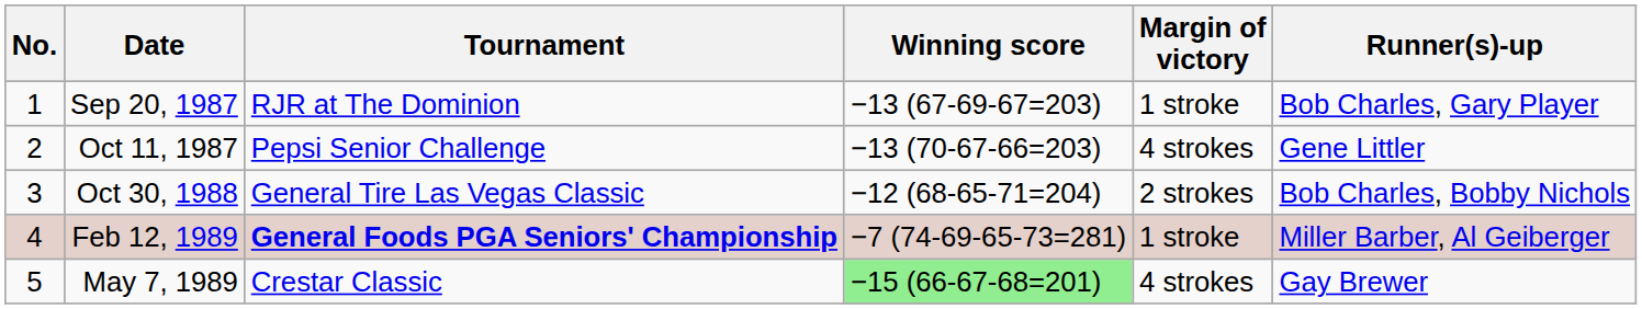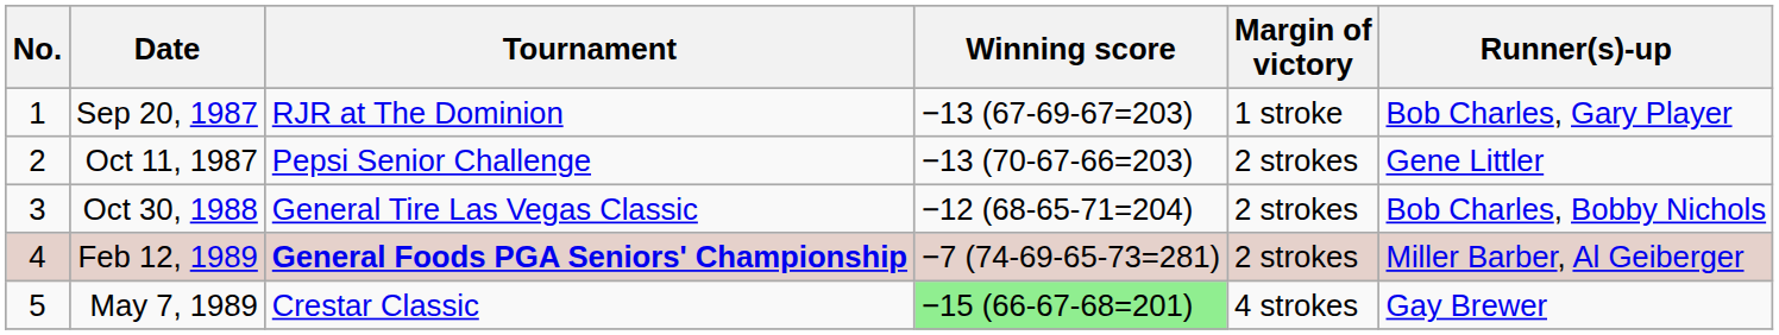Oct 11, 1987 | Margin of victory: 4 strokes -> 2 strokes
Feb 12, 1989 | Margin of victory: 1 stroke -> 2 strokes
